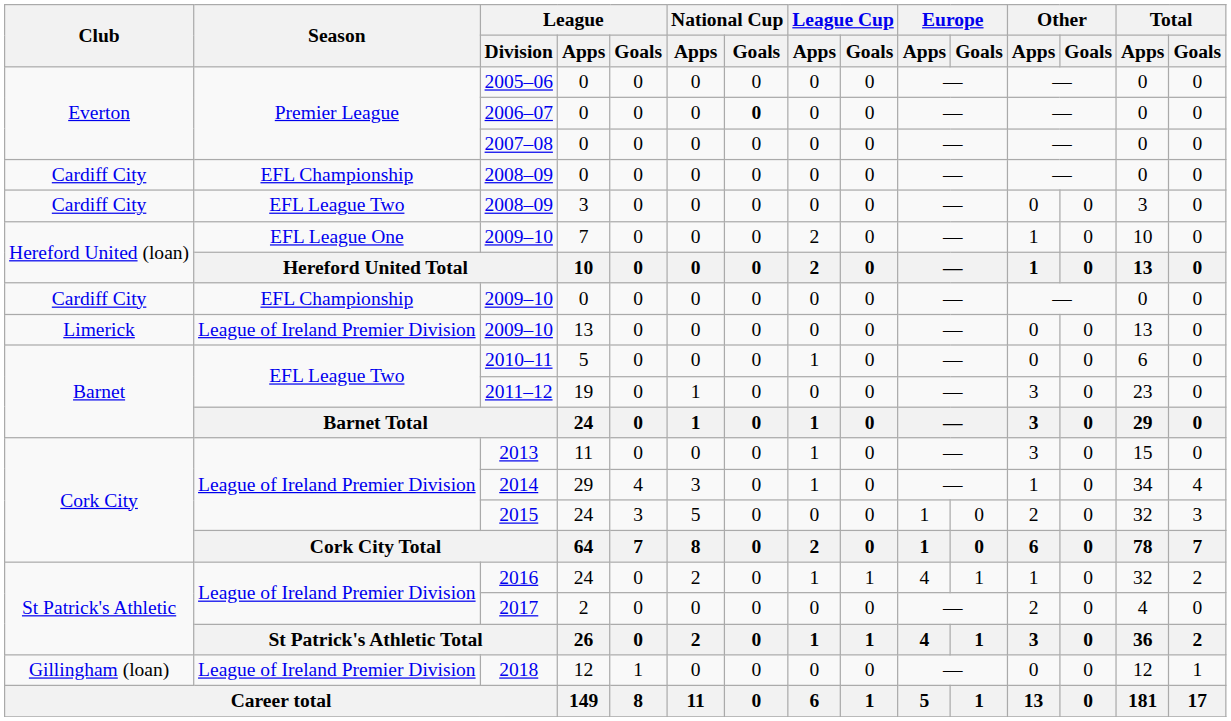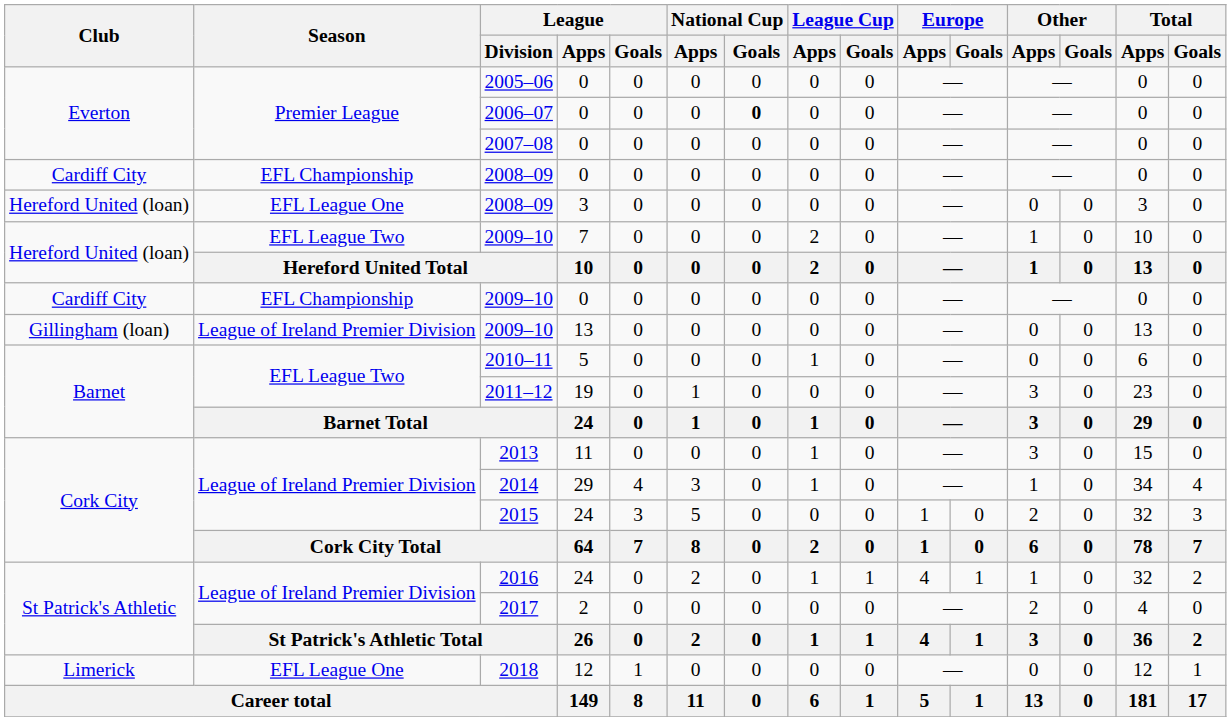2008–09 / 3 | Club: Cardiff City -> Hereford United (loan)
2008–09 / 3 | Season: EFL League Two -> EFL League One
2009–10 / 7 | Season: EFL League One -> EFL League Two
2009–10 / 13 | Club: Limerick -> Gillingham (loan)
2018 | Club: Gillingham (loan) -> Limerick
2018 | Season: League of Ireland Premier Division -> EFL League One
